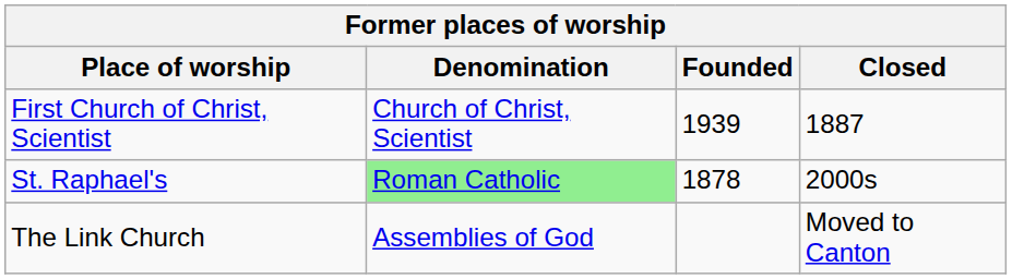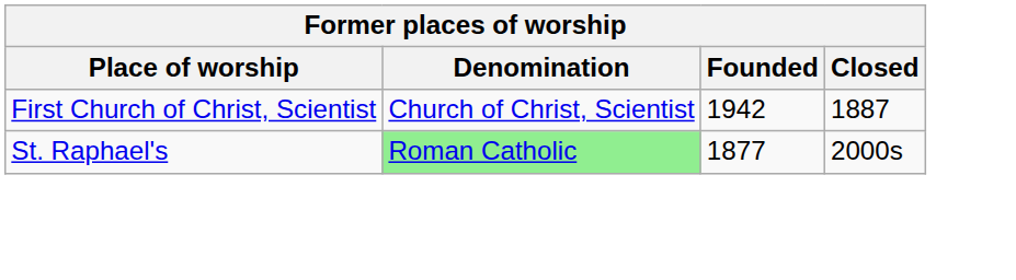First Church of Christ, Scientist | Founded: 1939 -> 1942
St. Raphael's | Founded: 1878 -> 1877
- row: The Link Church | Assemblies of God | Moved to Canton
